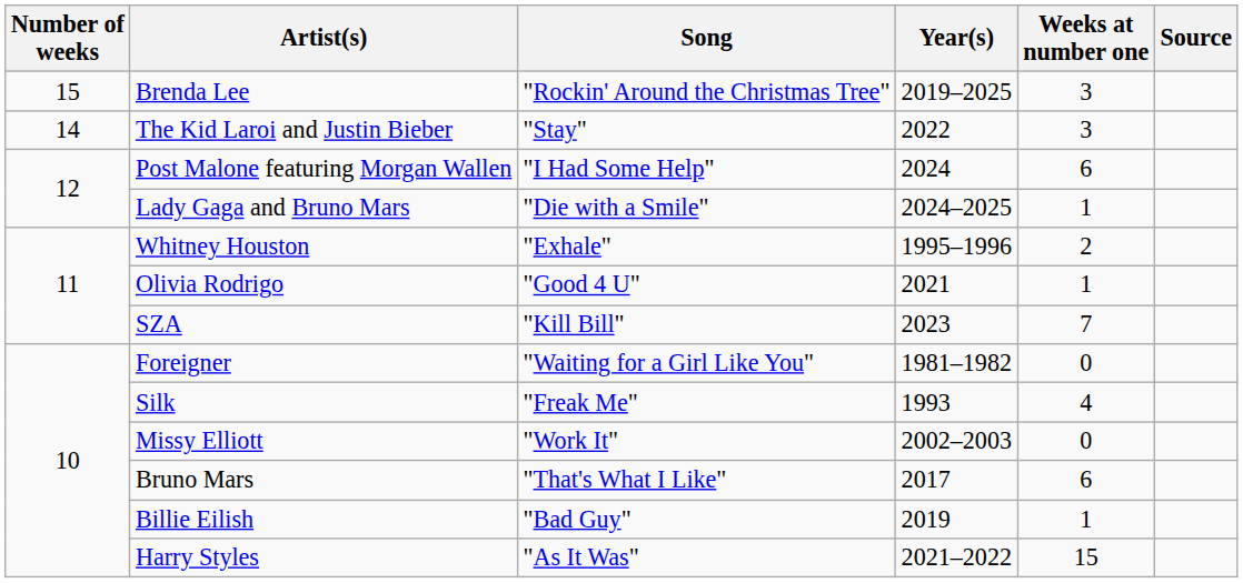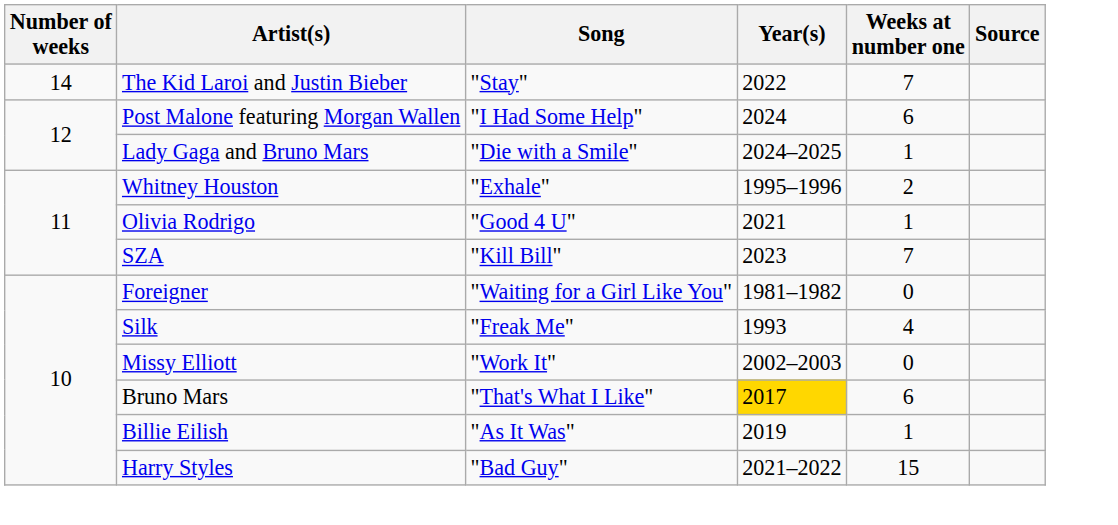- row: 15 | Brenda Lee | "Rockin' Around the Christmas Tree" | 2019–2025 | 3
The Kid Laroi and Justin Bieber | Weeks at number one: 3 -> 7
Bruno Mars | Year(s): no background -> gold background
Billie Eilish | Song: "Bad Guy" -> "As It Was"
Harry Styles | Song: "As It Was" -> "Bad Guy"
